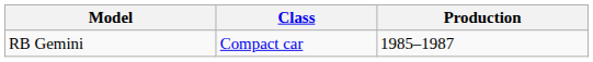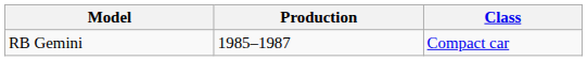columns swapped: Class <-> Production
